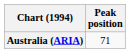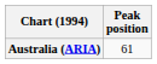Australia (ARIA) | Peak position: 71 -> 61
